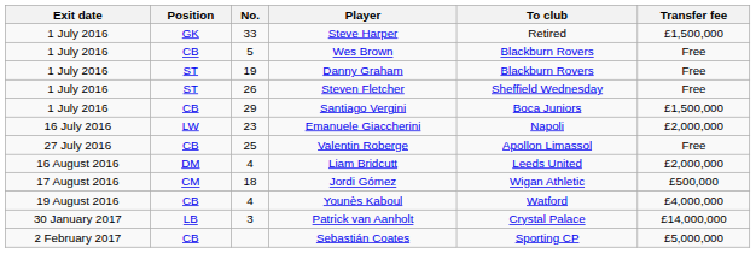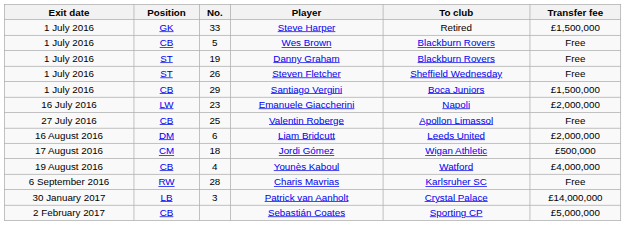Liam Bridcutt | No.: 4 -> 6
+ row: 6 September 2016 | RW | 28 | Charis Mavrias | Karlsruher SC | Free
